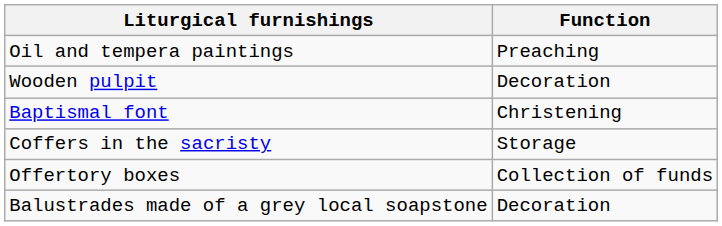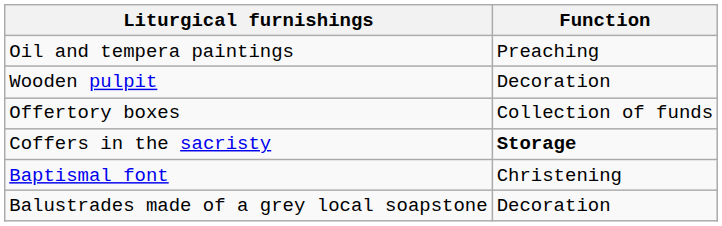rows swapped: Baptismal font <-> Offertory boxes
Coffers in the sacristy | Function: normal -> bold
